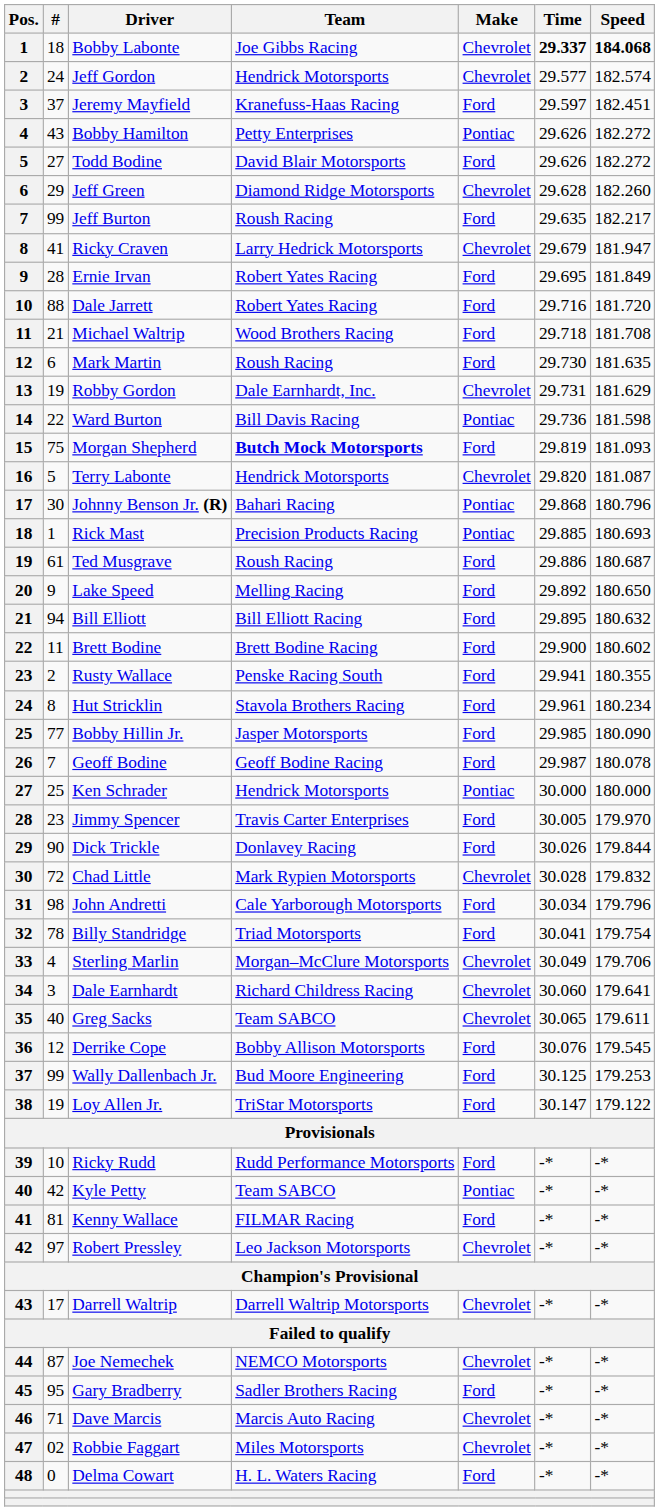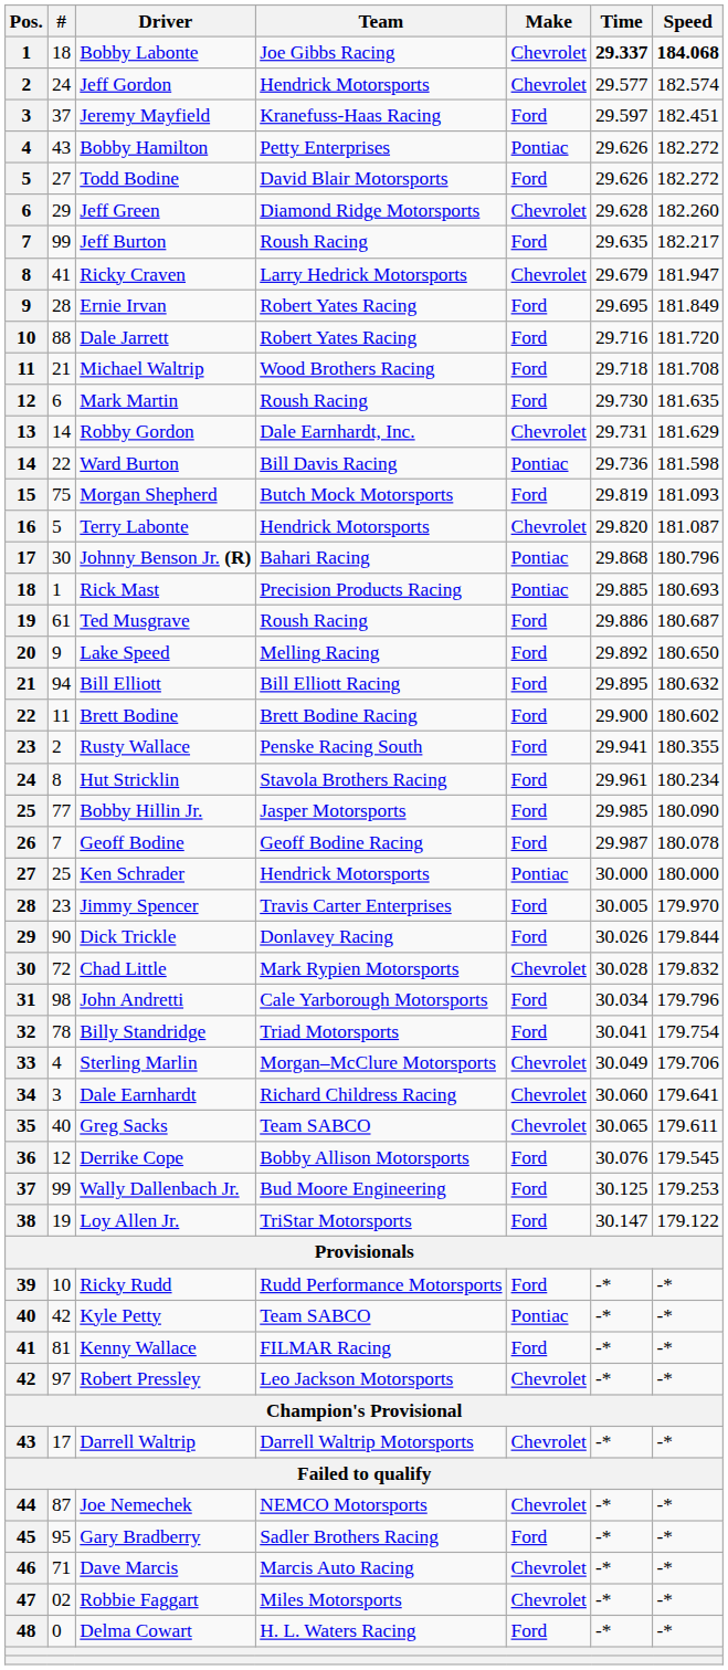Robby Gordon | #: 19 -> 14
Morgan Shepherd | Team: bold -> normal
